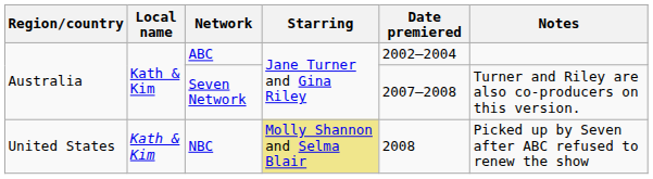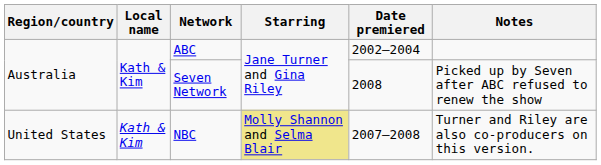Seven Network | Date premiered: 2007–2008 -> 2008
Seven Network | Notes: Turner and Riley are also co-producers on this version. -> Picked up by Seven after ABC refused to renew the show
NBC | Date premiered: 2008 -> 2007–2008
NBC | Notes: Picked up by Seven after ABC refused to renew the show -> Turner and Riley are also co-producers on this version.
